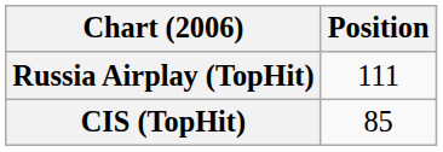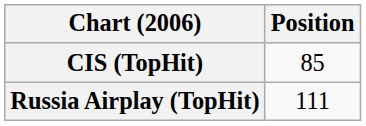rows swapped: CIS (TopHit) <-> Russia Airplay (TopHit)
